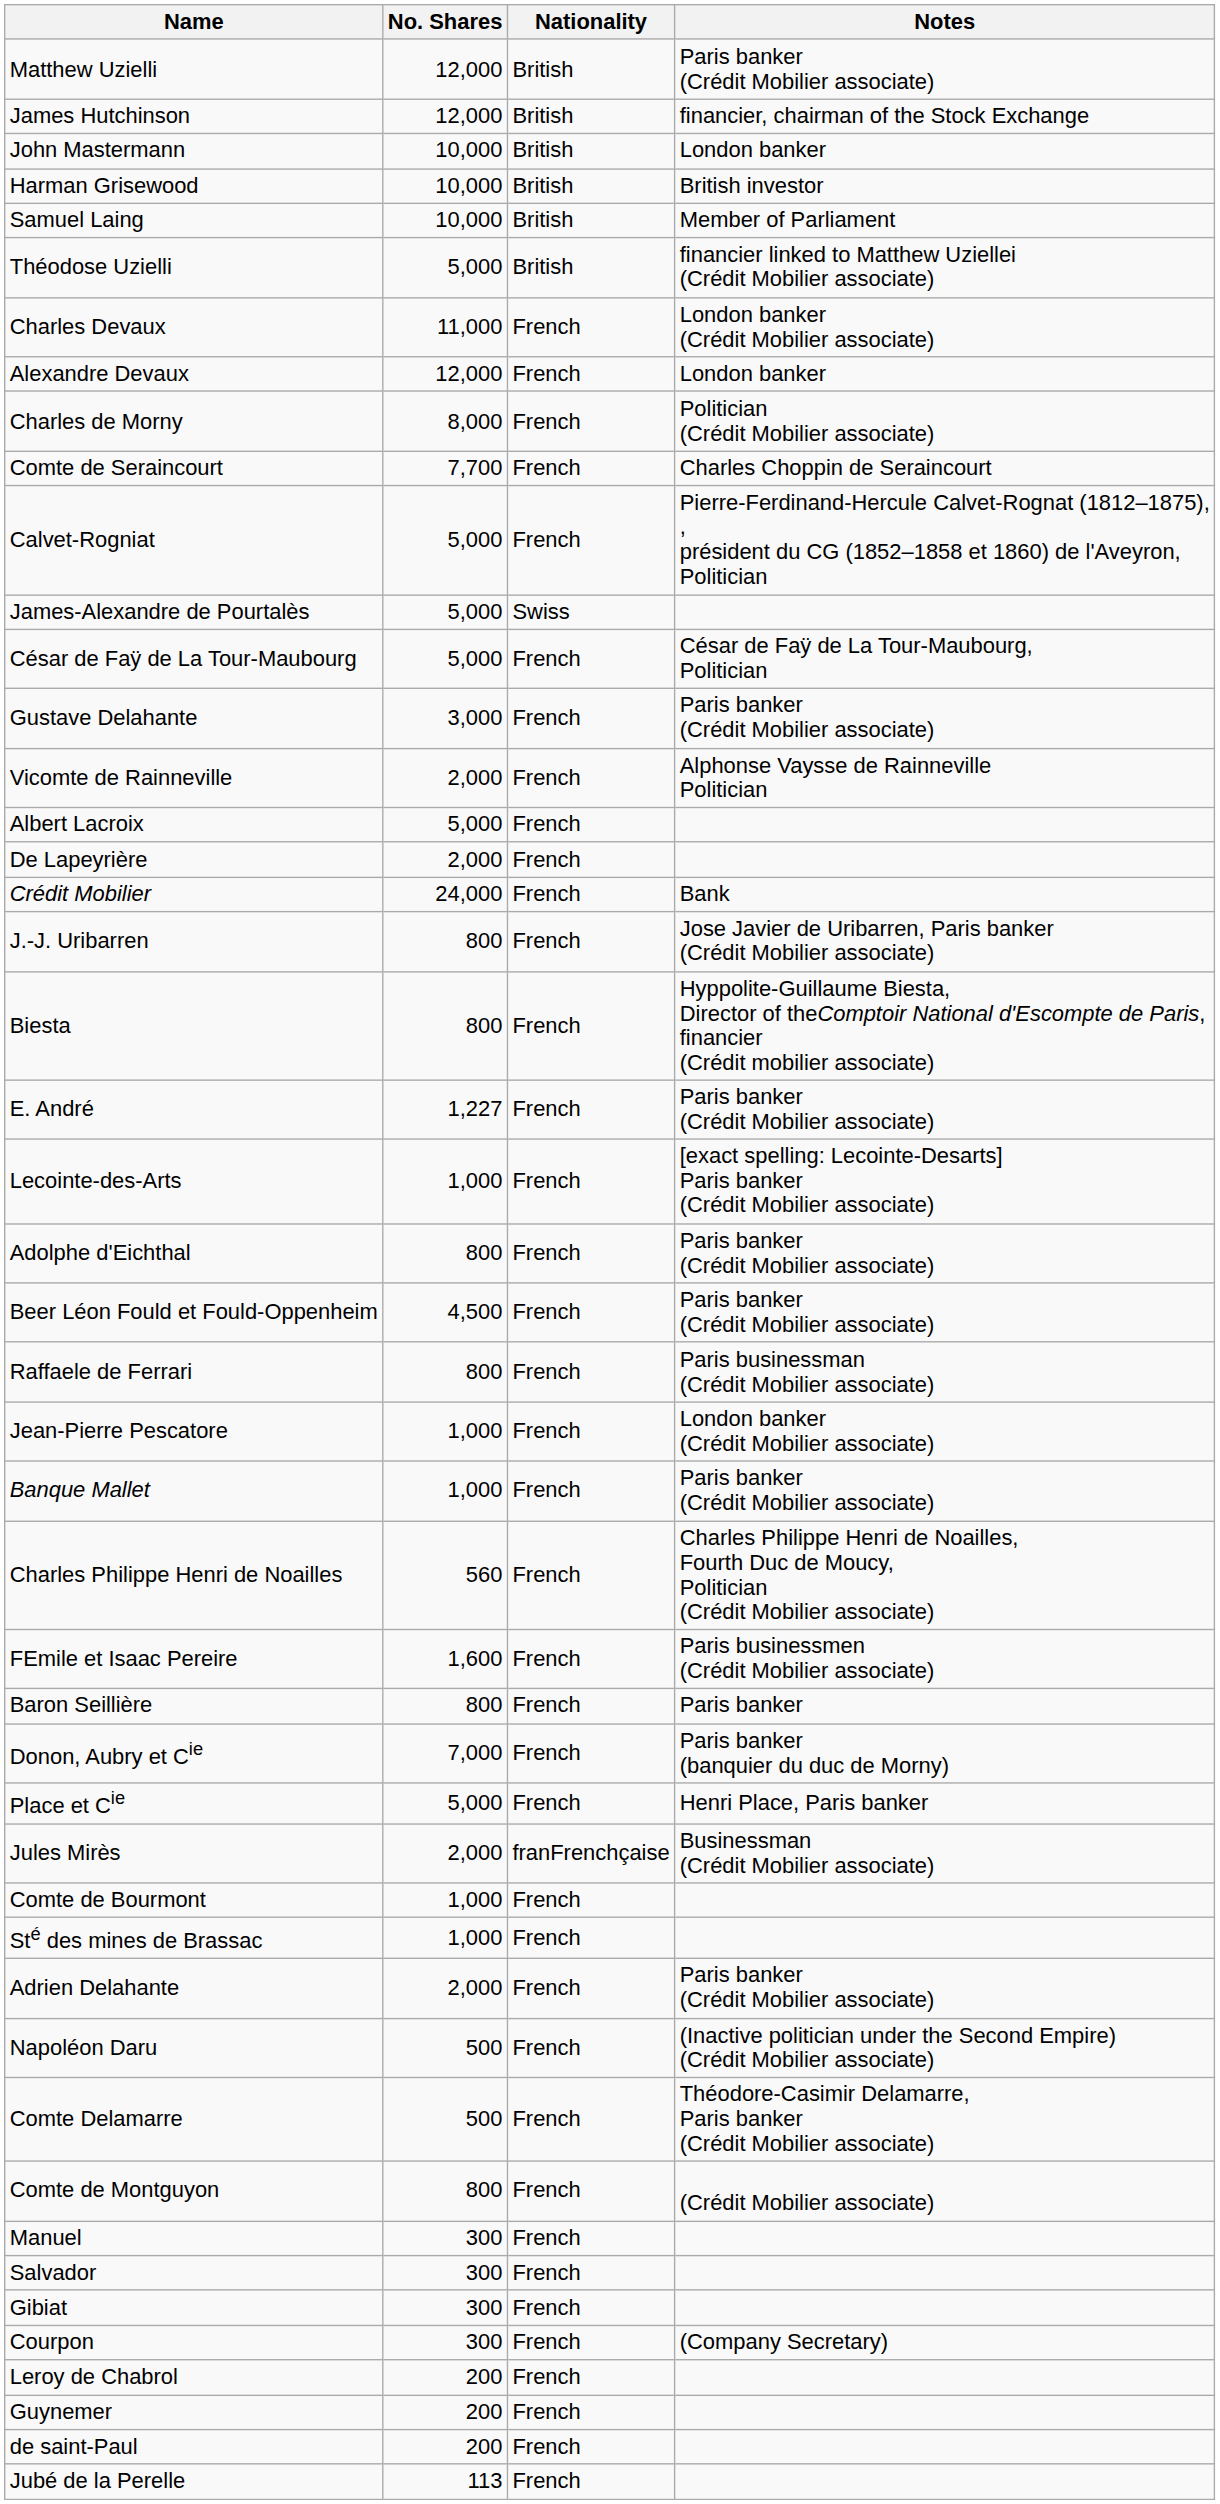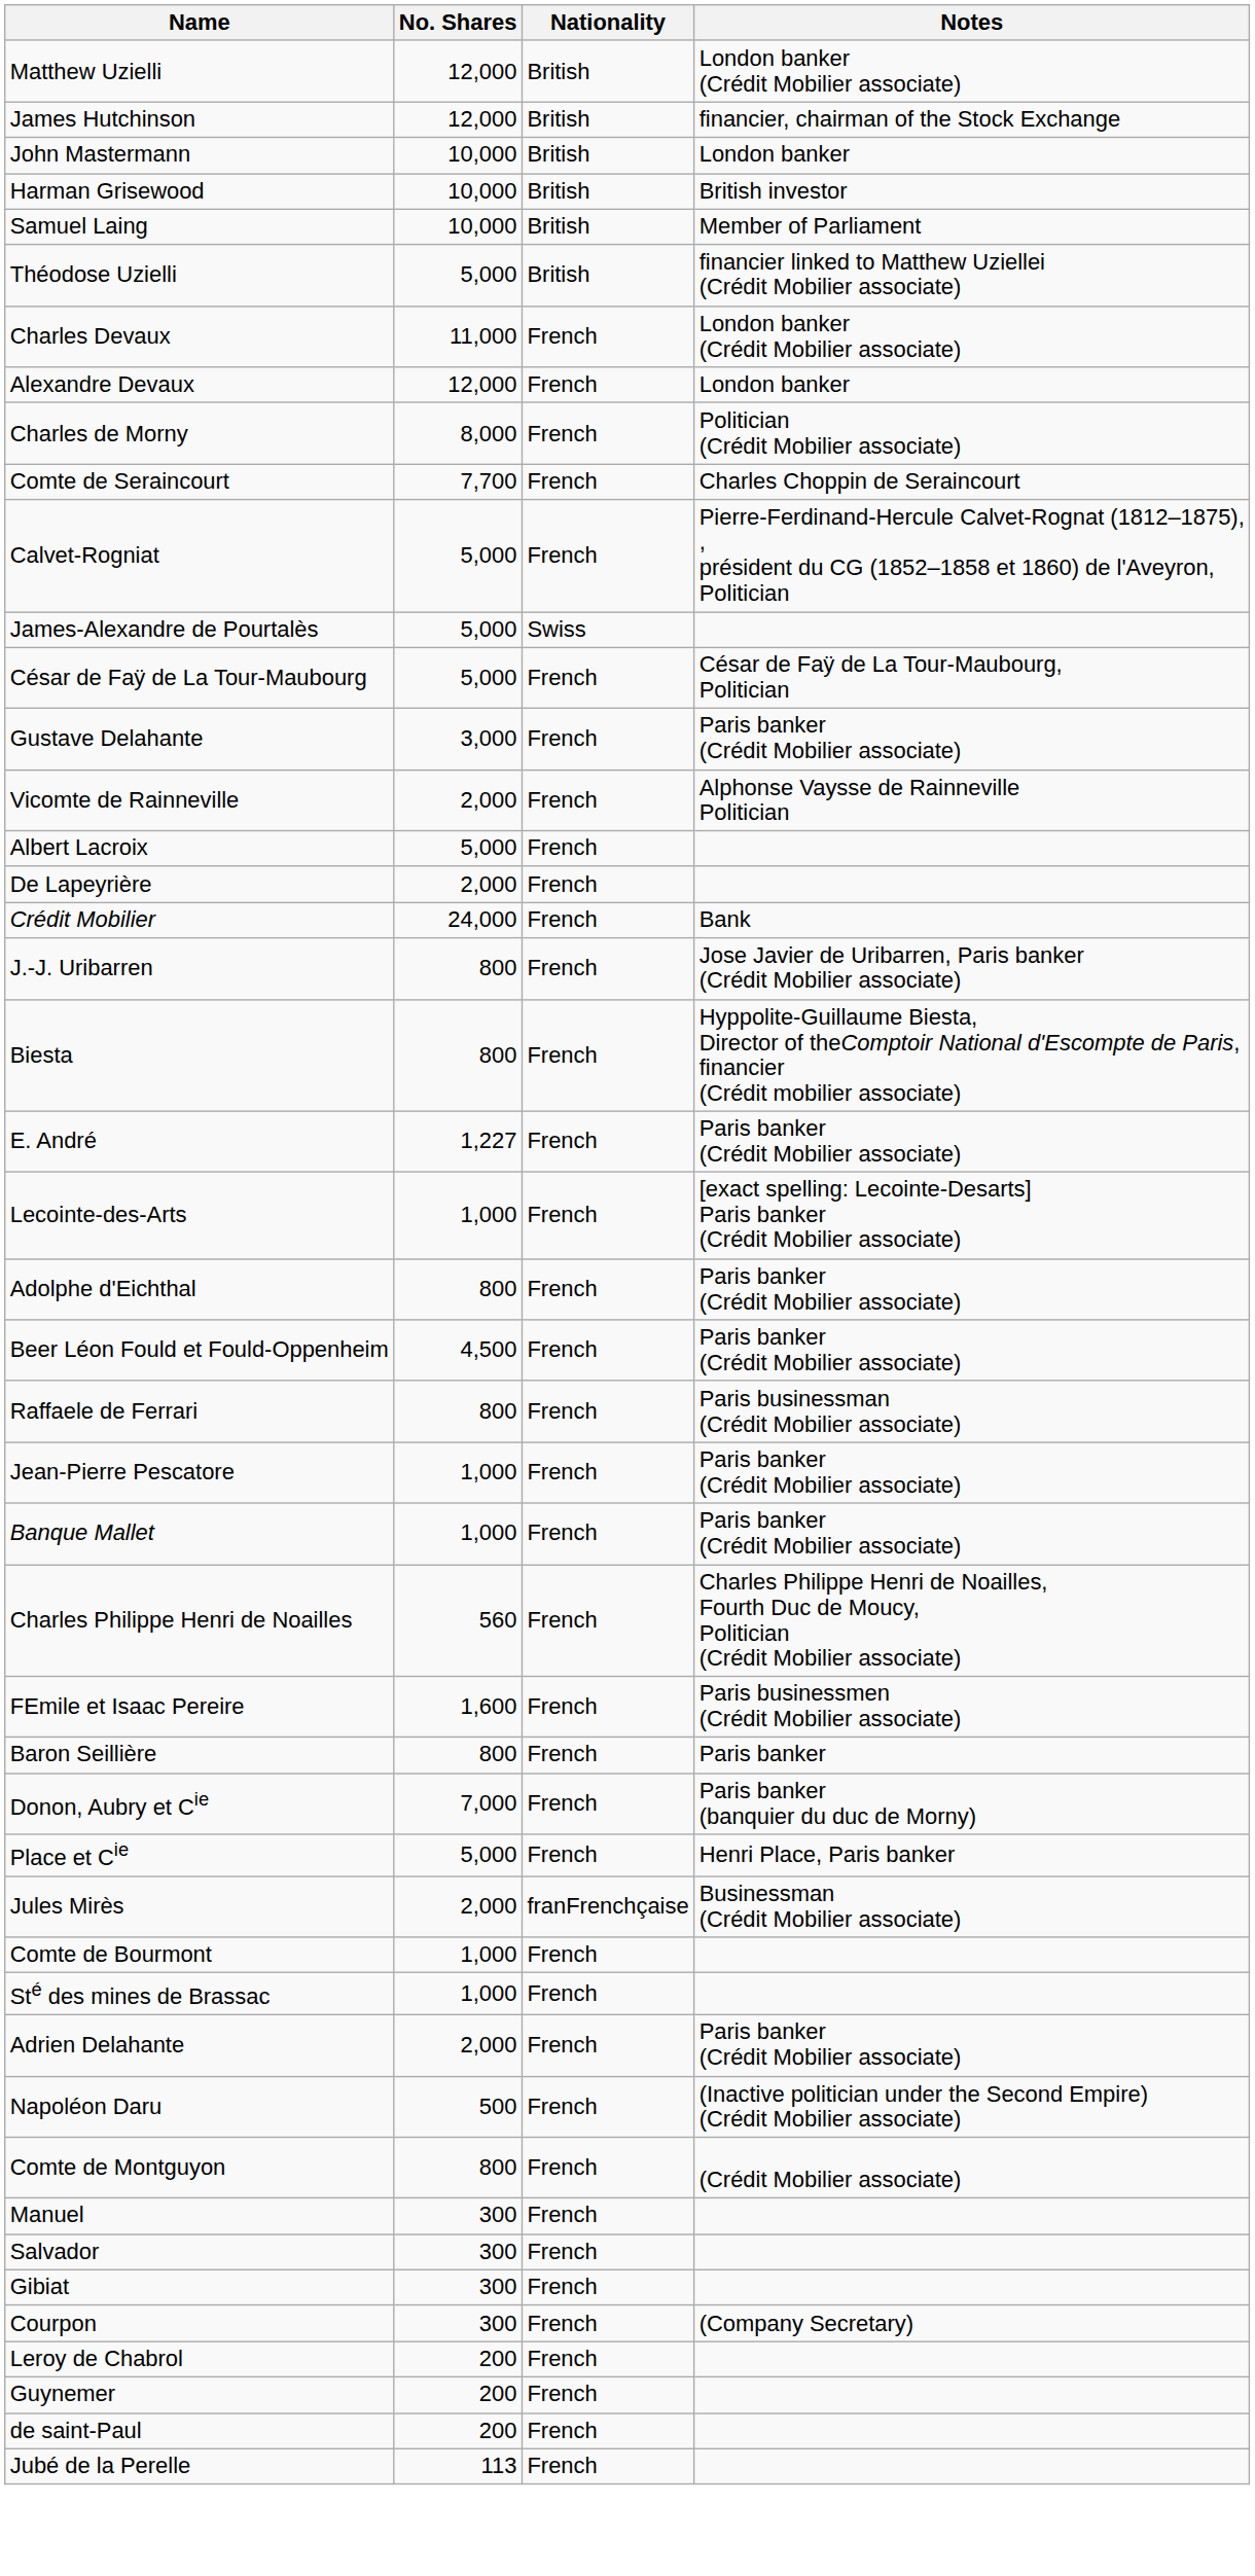Matthew Uzielli | Notes: Paris banker (Crédit Mobilier associate) -> London banker (Crédit Mobilier associate)
Jean-Pierre Pescatore | Notes: London banker (Crédit Mobilier associate) -> Paris banker (Crédit Mobilier associate)
- row: Comte Delamarre | 500 | French | Théodore-Casimir Delamarre, Paris banker (Crédit Mobilier associate)
